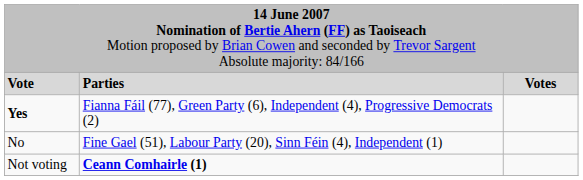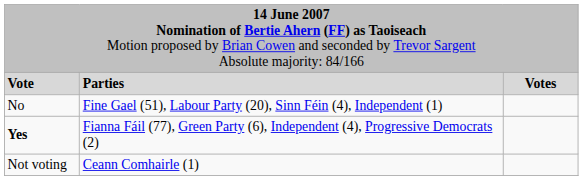rows swapped: Yes <-> No
Not voting | column 2: bold -> normal
